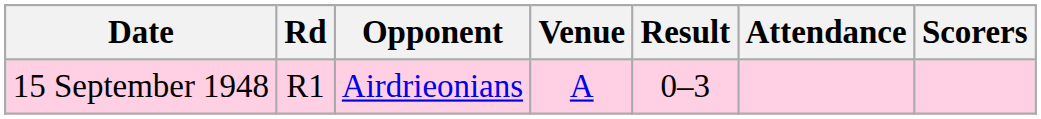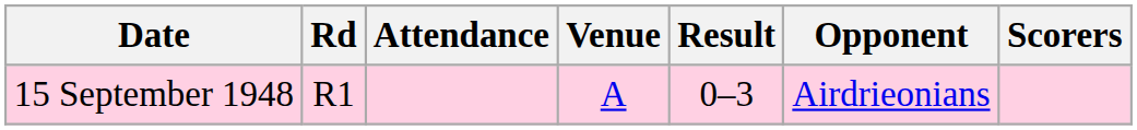columns swapped: Opponent <-> Attendance
